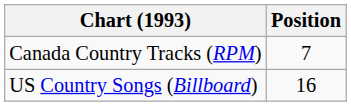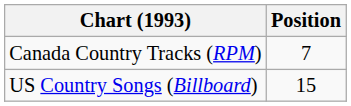US Country Songs (Billboard) | Position: 16 -> 15
